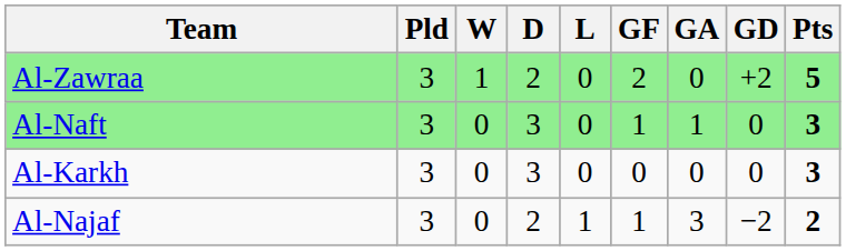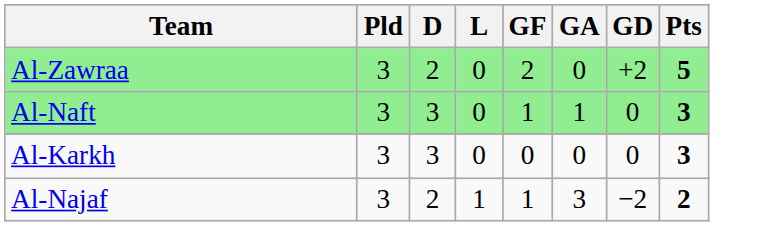- column: W | 1 | 0 | 0 | 0
